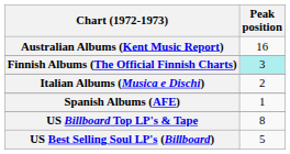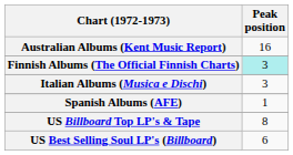Italian Albums (Musica e Dischi) | Peak position: 2 -> 3
US Best Selling Soul LP's (Billboard) | Peak position: 5 -> 6
